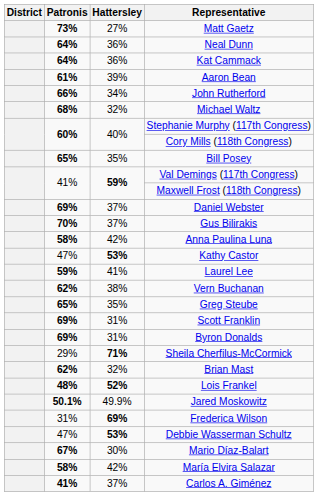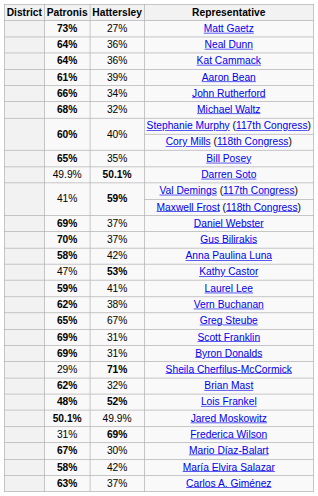+ row: 49.9% | 50.1% | Darren Soto
Greg Steube | Hattersley: 35% -> 67%
- row: 47% | 53% | Debbie Wasserman Schultz
Carlos A. Giménez | Patronis: 41% -> 63%
